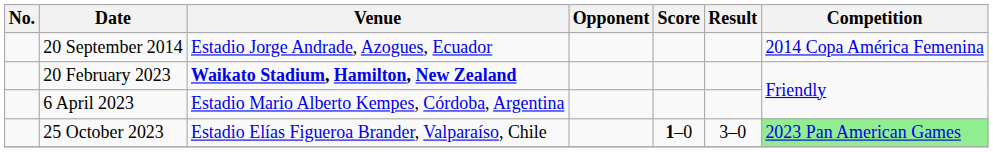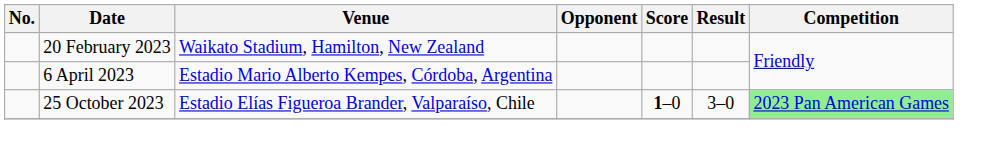- row: 20 September 2014 | Estadio Jorge Andrade, Azogues, Ecuador | 2014 Copa América Femenina
20 February 2023 | Venue: bold -> normal
